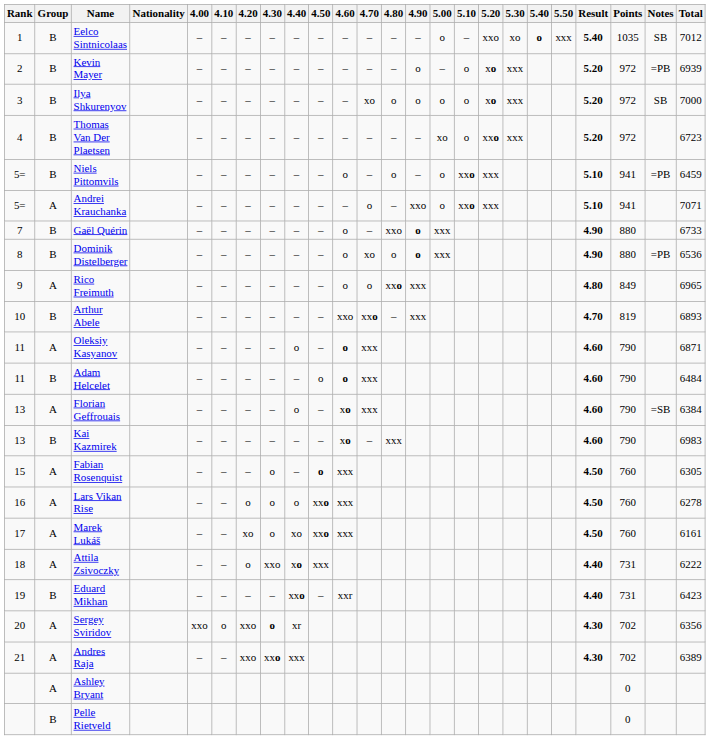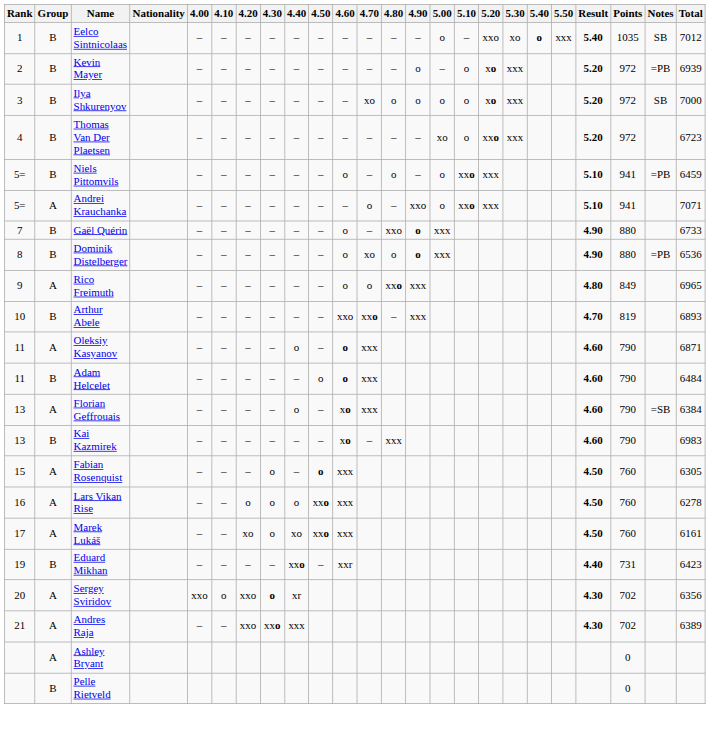- row: 18 | A | Attila Zsivoczky | – | – | o | xxo | xo | xxx | 4.40 | 731 | 6222
